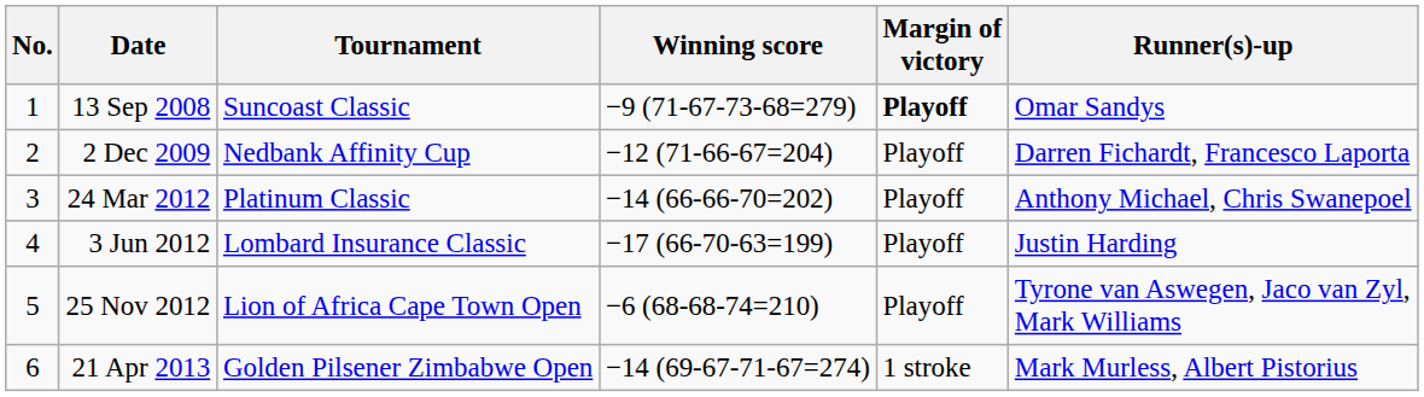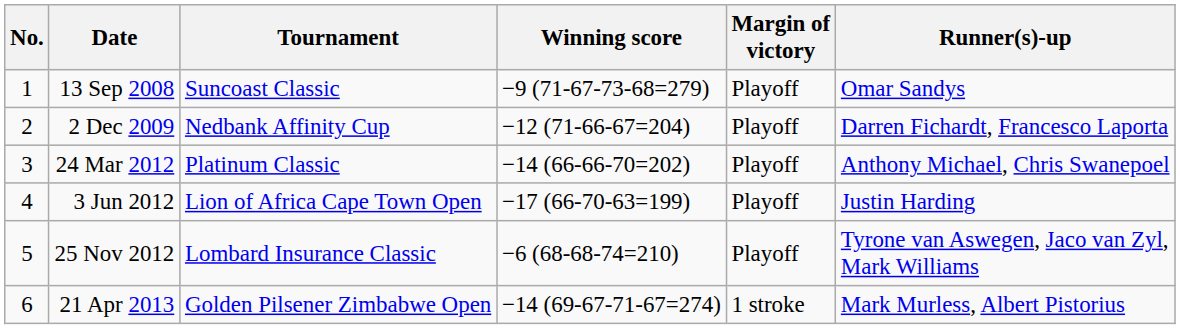13 Sep 2008 | Margin of victory: bold -> normal
3 Jun 2012 | Tournament: Lombard Insurance Classic -> Lion of Africa Cape Town Open
25 Nov 2012 | Tournament: Lion of Africa Cape Town Open -> Lombard Insurance Classic
